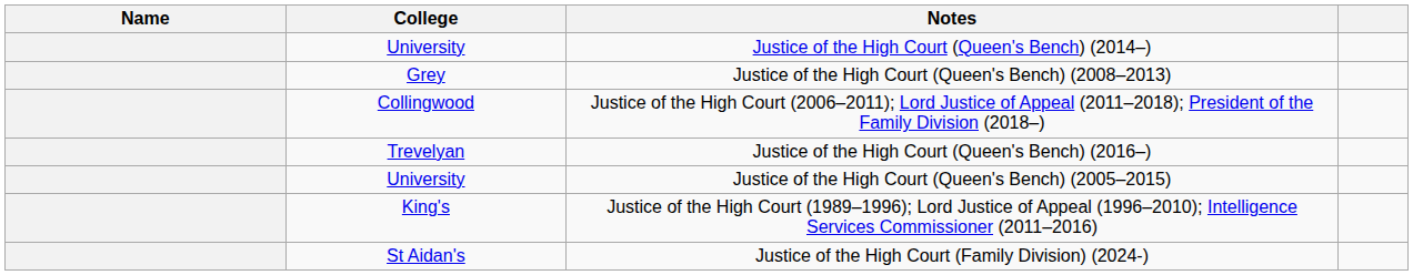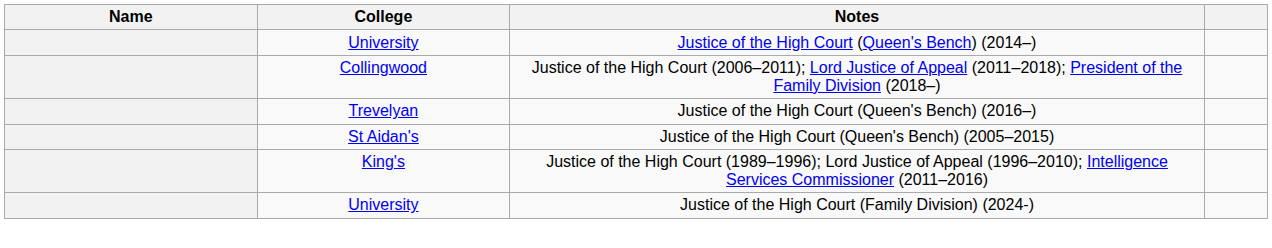- row: Grey | Justice of the High Court (Queen's Bench) (2008–2013)
Justice of the High Court (Queen's Bench) (2005–2015) | College: University -> St Aidan's
Justice of the High Court (Family Division) (2024-) | College: St Aidan's -> University
